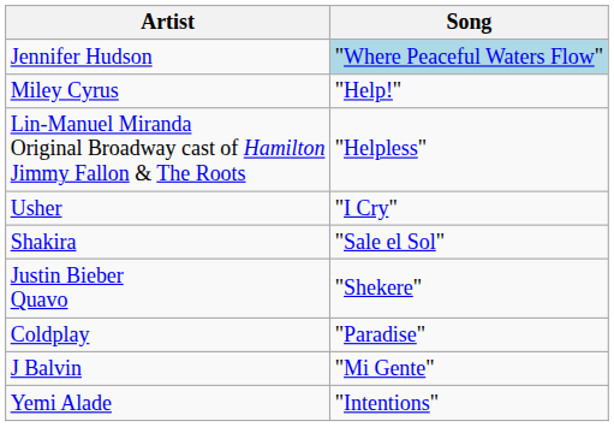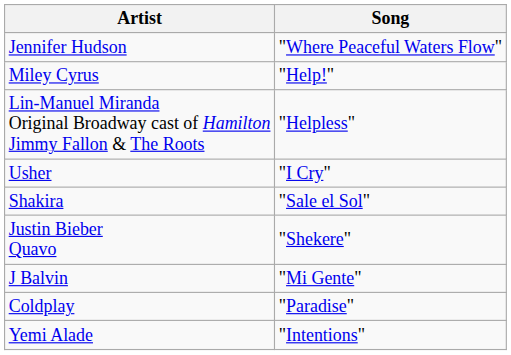Jennifer Hudson | Song: lightblue background -> no background
rows swapped: Coldplay <-> J Balvin
